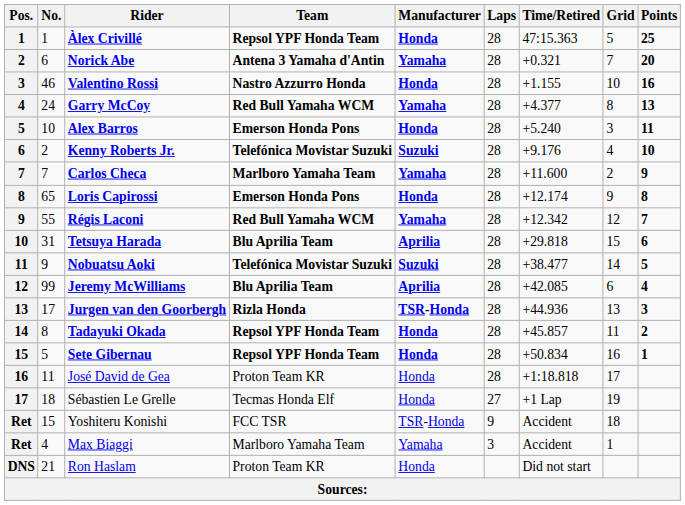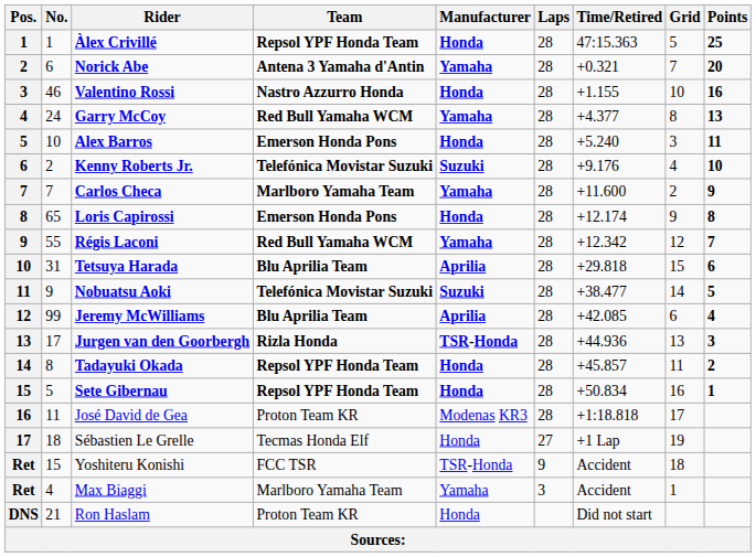José David de Gea | Manufacturer: Honda -> Modenas KR3
